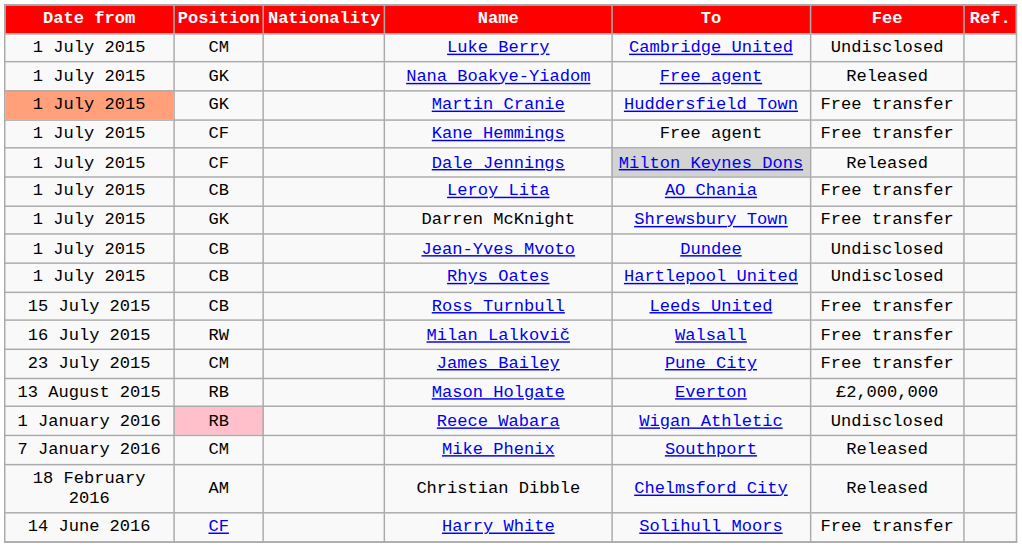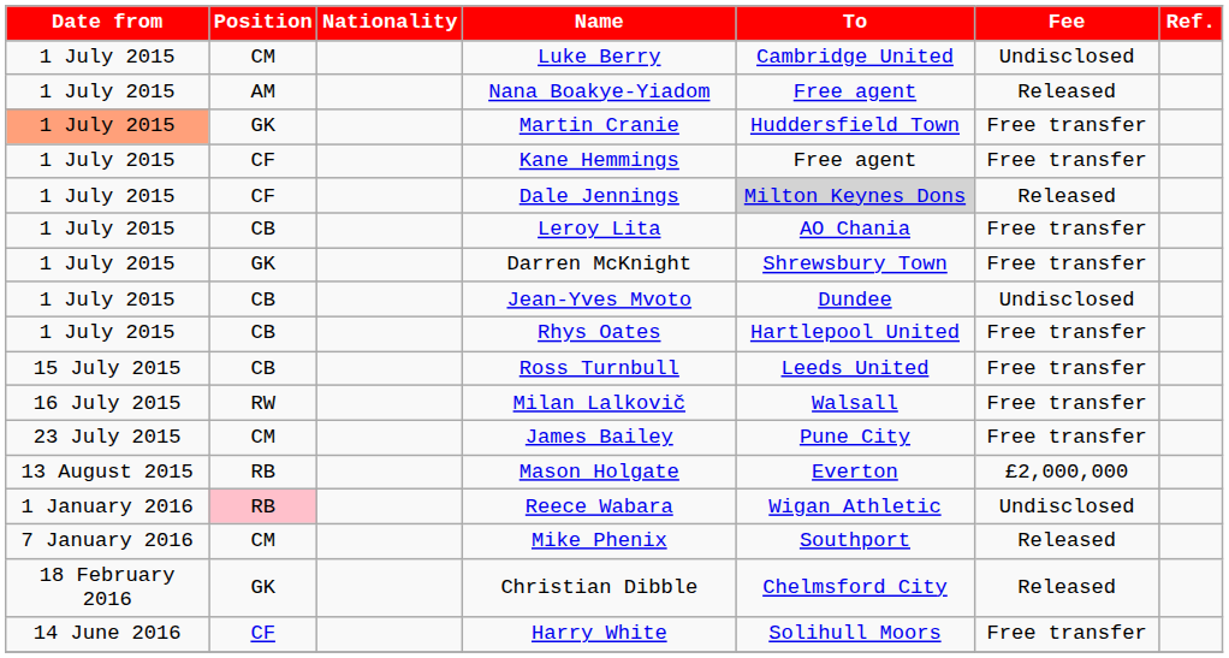Nana Boakye-Yiadom | Position: GK -> AM
Rhys Oates | Fee: Undisclosed -> Free transfer
Christian Dibble | Position: AM -> GK
